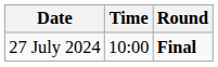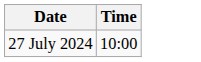- column: Round | Final
